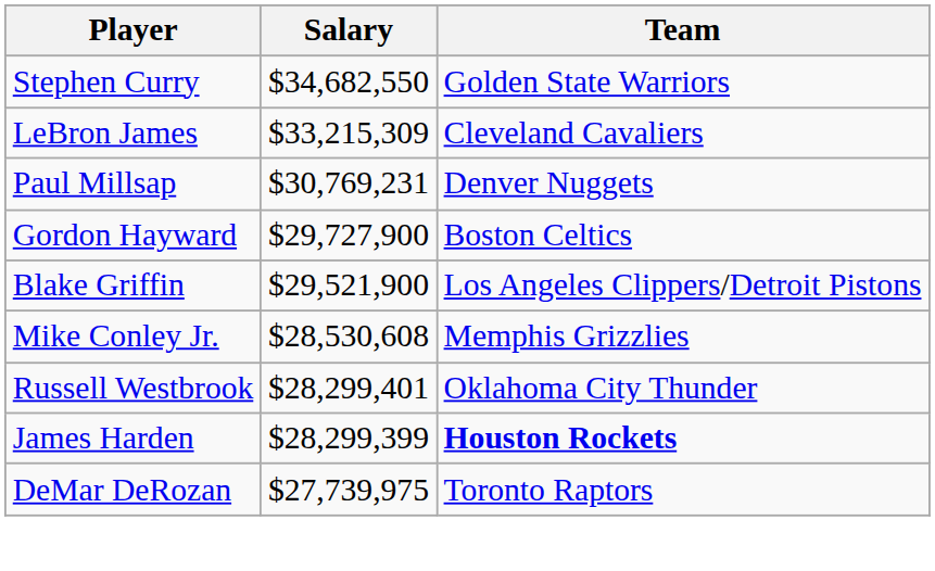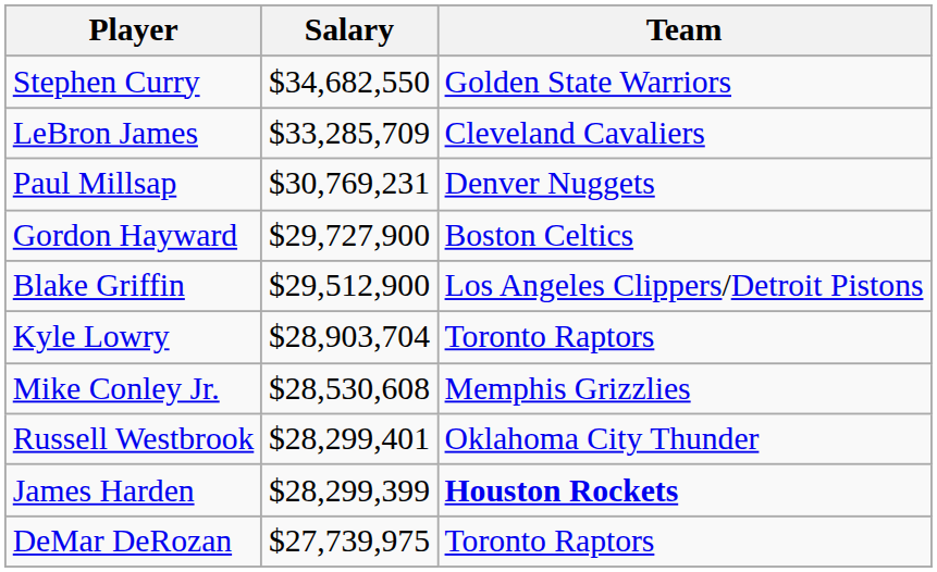LeBron James | Salary: $33,215,309 -> $33,285,709
Blake Griffin | Salary: $29,521,900 -> $29,512,900
+ row: Kyle Lowry | $28,903,704 | Toronto Raptors
